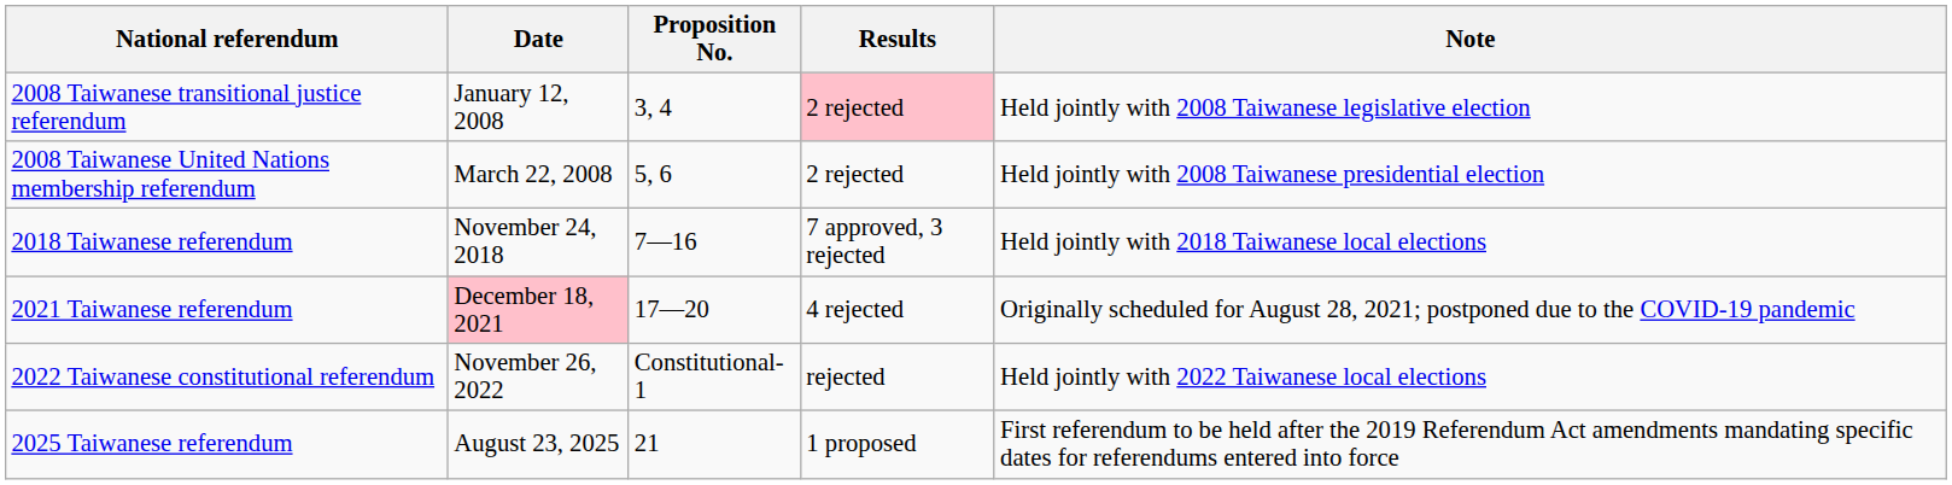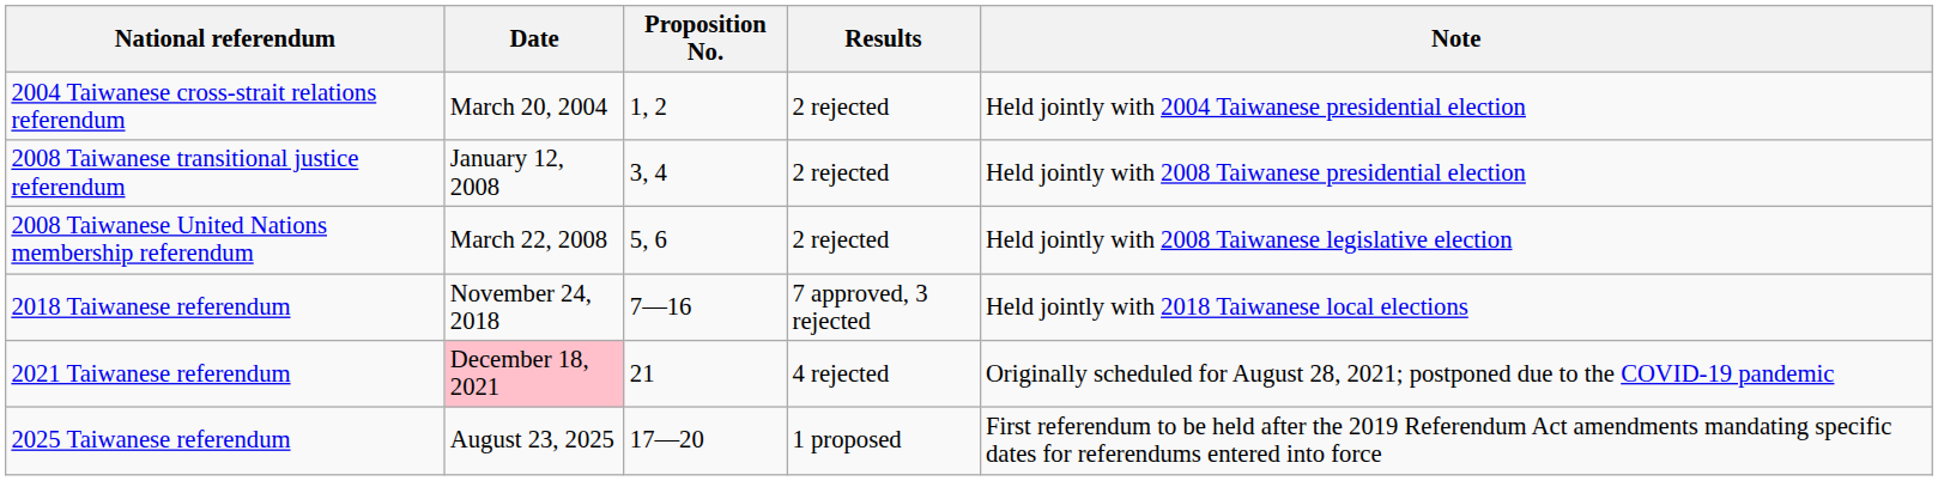+ row: 2004 Taiwanese cross-strait relations referendum | March 20, 2004 | 1, 2 | 2 rejected | Held jointly with 2004 Taiwanese presidential election
2008 Taiwanese transitional justice referendum | Results: pink background -> no background
2008 Taiwanese transitional justice referendum | Note: Held jointly with 2008 Taiwanese legislative election -> Held jointly with 2008 Taiwanese presidential election
2008 Taiwanese United Nations membership referendum | Note: Held jointly with 2008 Taiwanese presidential election -> Held jointly with 2008 Taiwanese legislative election
2021 Taiwanese referendum | Proposition No.: 17—20 -> 21
- row: 2022 Taiwanese constitutional referendum | November 26, 2022 | Constitutional-1 | rejected | Held jointly with 2022 Taiwanese local elections
2025 Taiwanese referendum | Proposition No.: 21 -> 17—20
